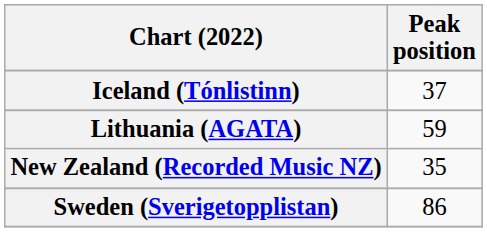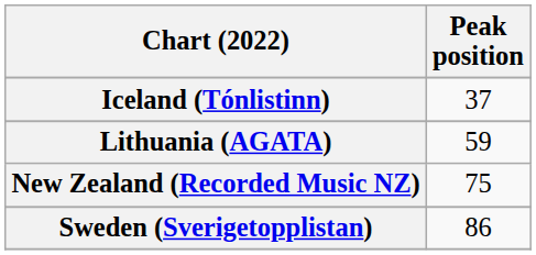New Zealand (Recorded Music NZ) | Peak position: 35 -> 75
